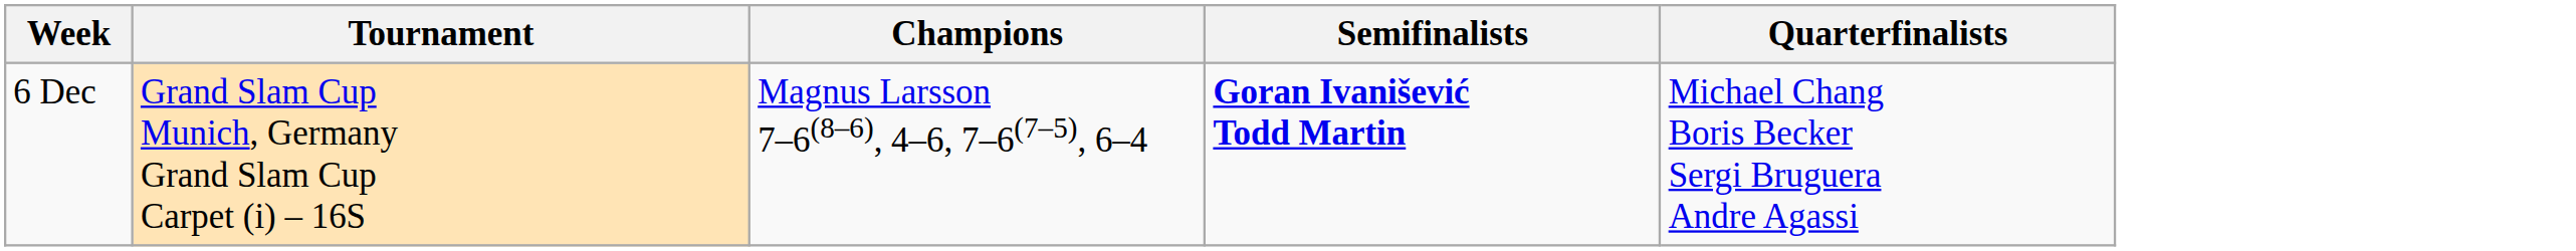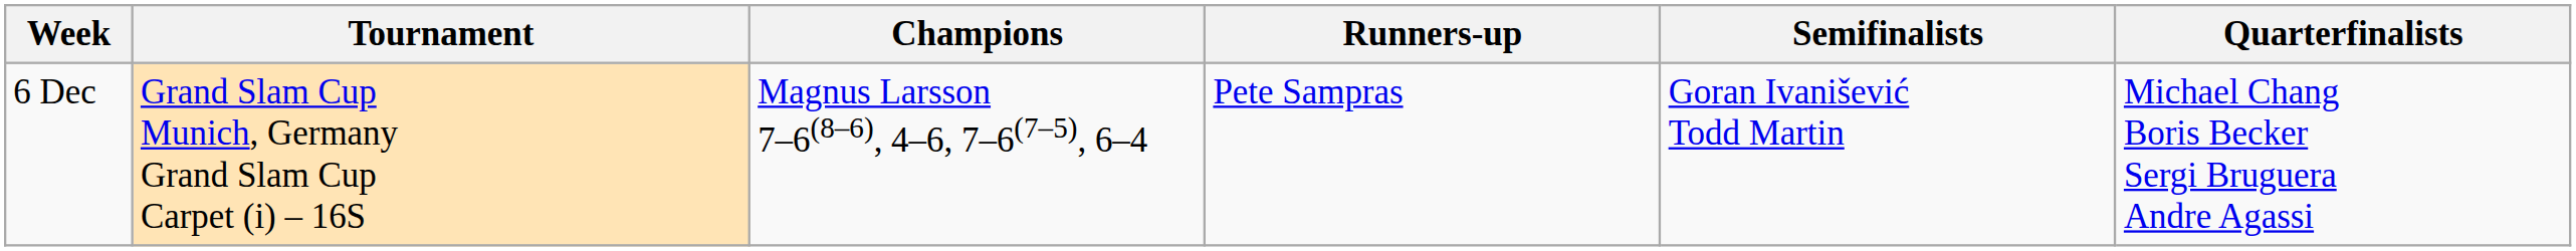+ column: Runners-up | Pete Sampras
6 Dec | Semifinalists: bold -> normal
